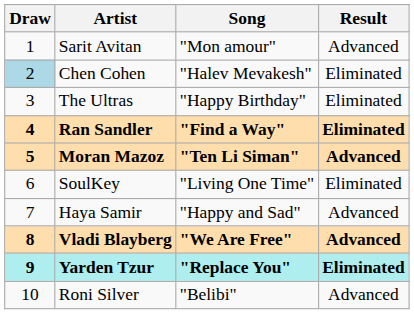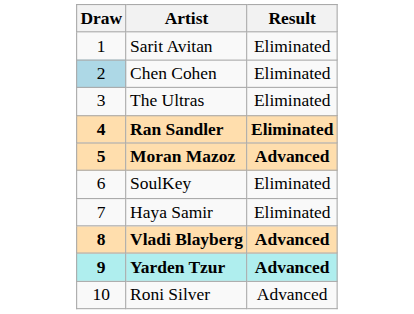- column: Song | "Mon amour" | "Halev Mevakesh" | "Happy Birthday" | "Find a Way" | "Ten Li Siman" | "Living One Time" | "Happy and Sad" | "We Are Free" | "Replace You" | "Belibi"
Sarit Avitan | Result: Advanced -> Eliminated
Haya Samir | Result: Advanced -> Eliminated
Yarden Tzur | Result: Eliminated -> Advanced
